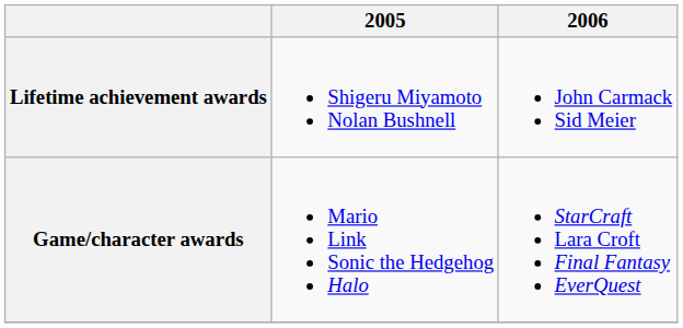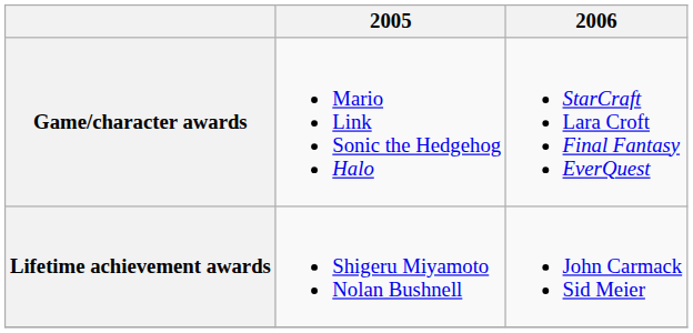rows swapped: Game/character awards <-> Lifetime achievement awards
